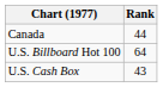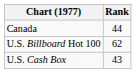U.S. Billboard Hot 100 | Rank: 64 -> 62
